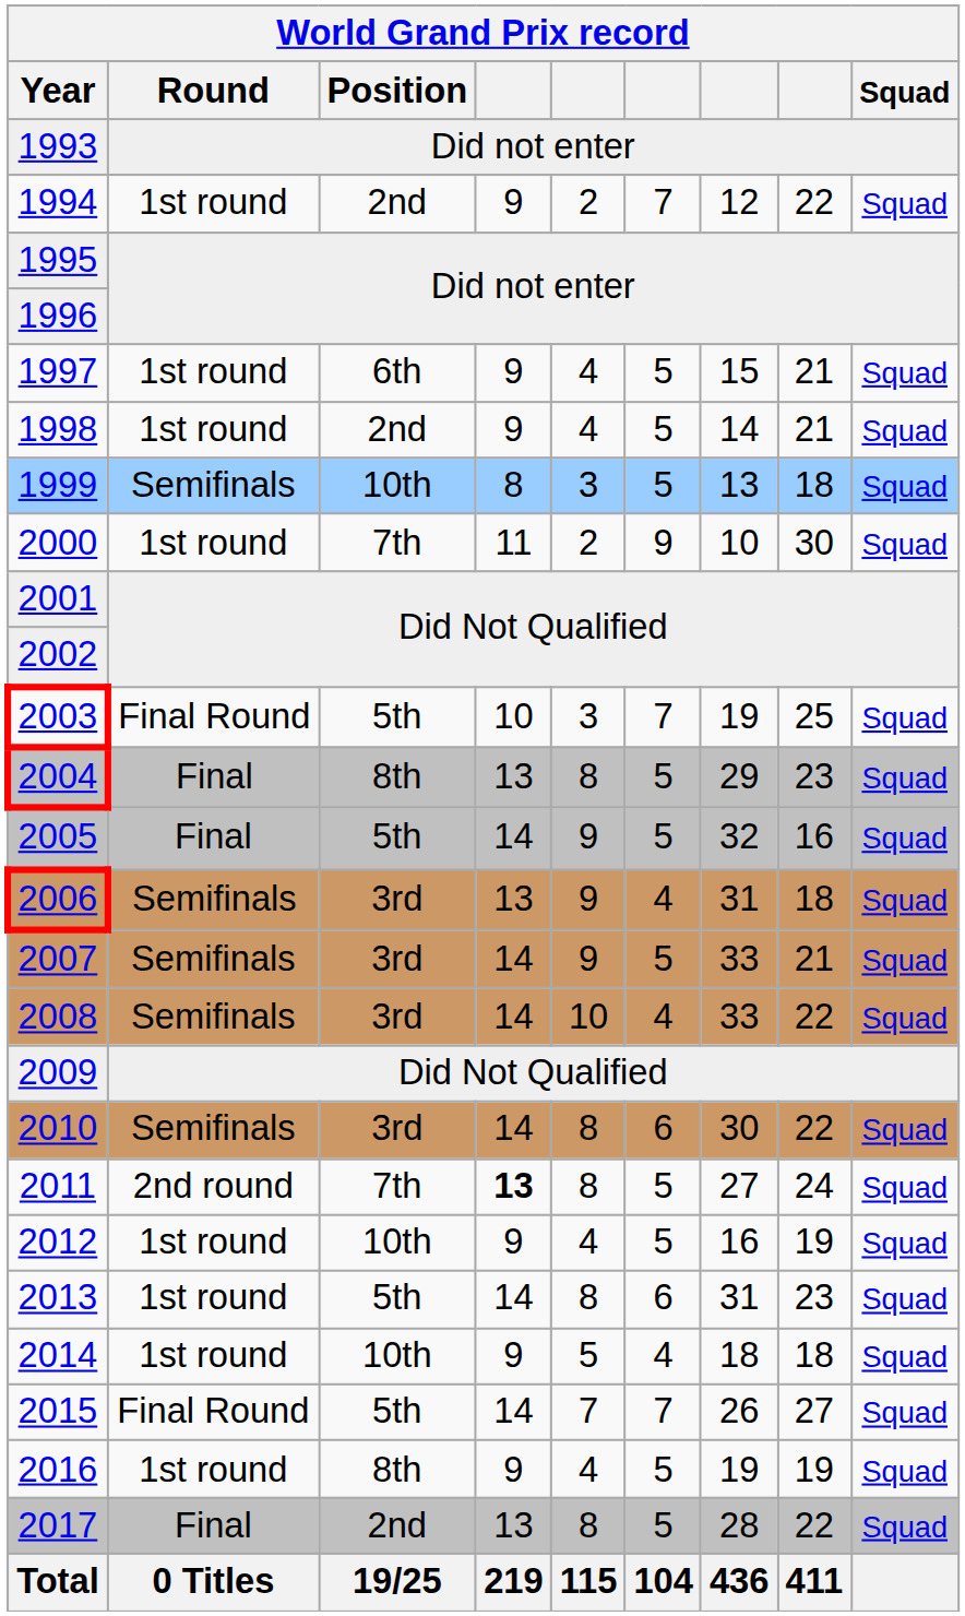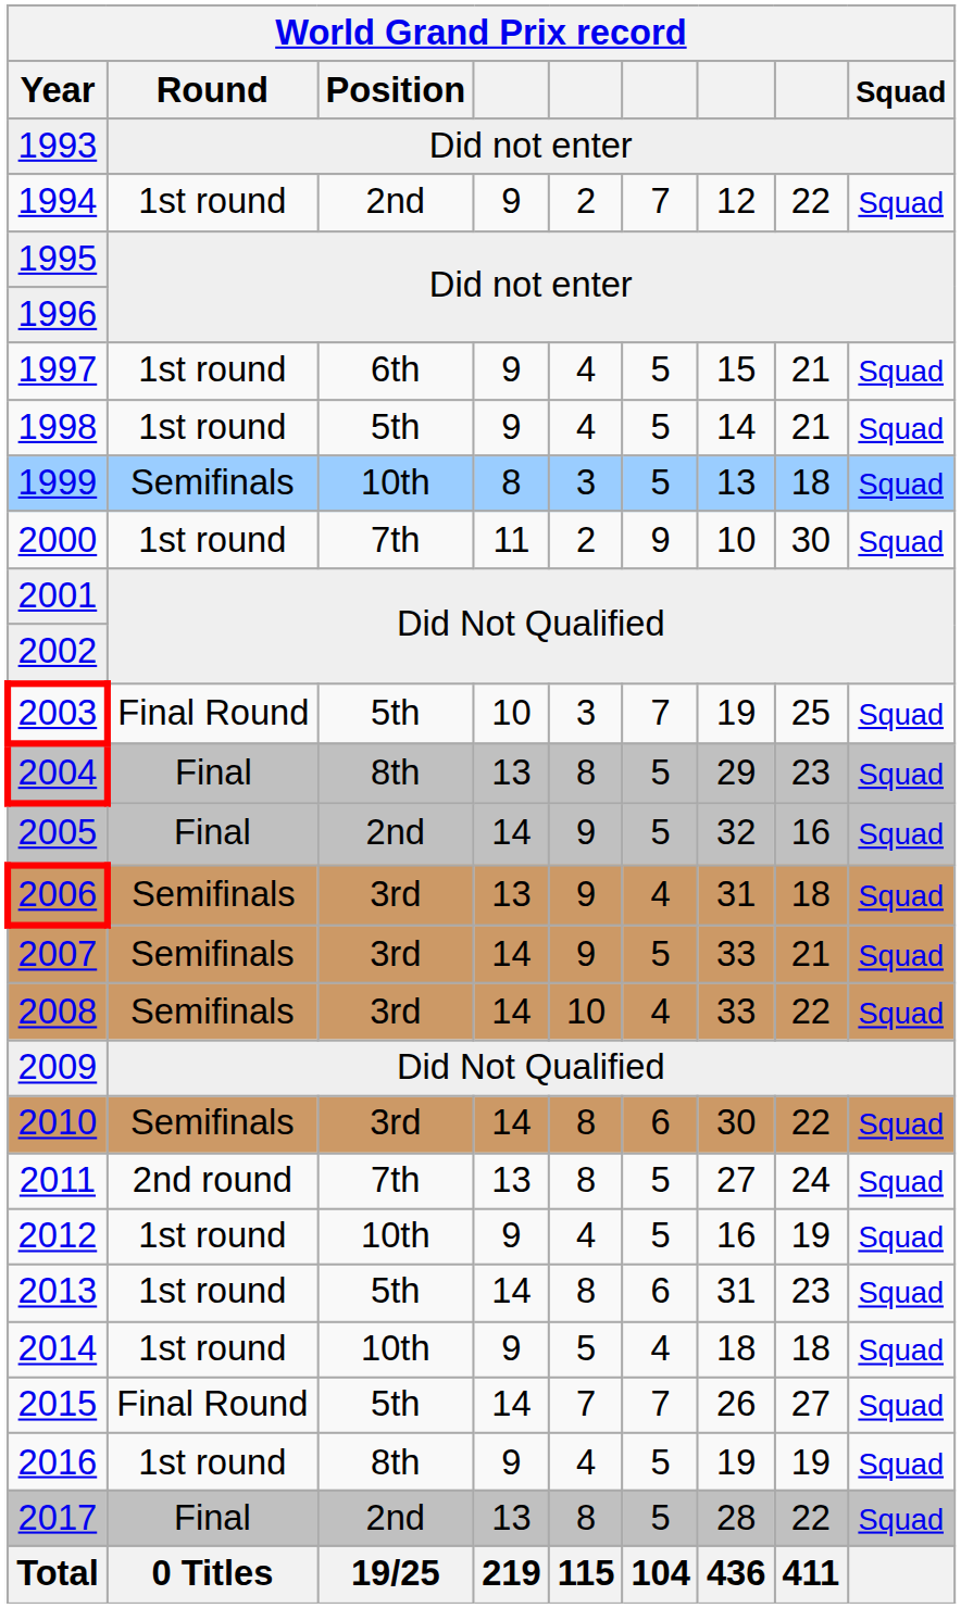1998 | Position: 2nd -> 5th
2005 | Position: 5th -> 2nd
2011 | column 4: bold -> normal
